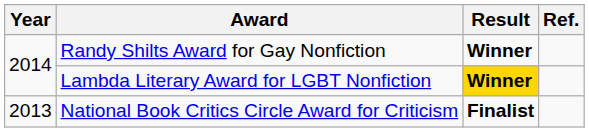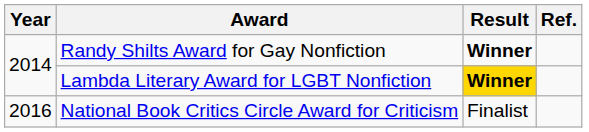National Book Critics Circle Award for Criticism | Year: 2013 -> 2016
National Book Critics Circle Award for Criticism | Result: bold -> normal
